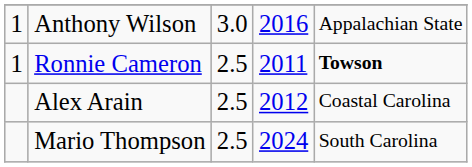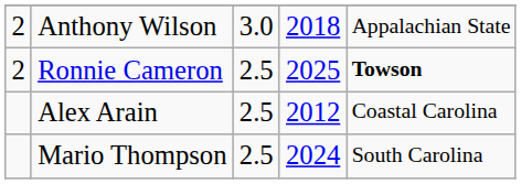Anthony Wilson | column 1: 1 -> 2
Anthony Wilson | column 4: 2016 -> 2018
Ronnie Cameron | column 1: 1 -> 2
Ronnie Cameron | column 4: 2011 -> 2025
